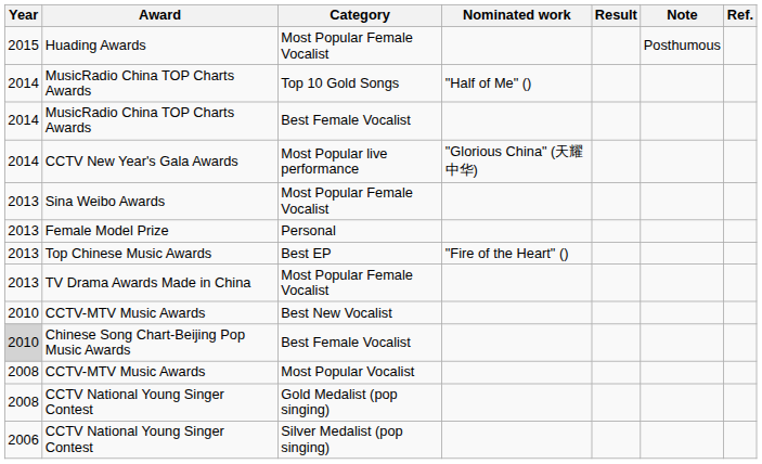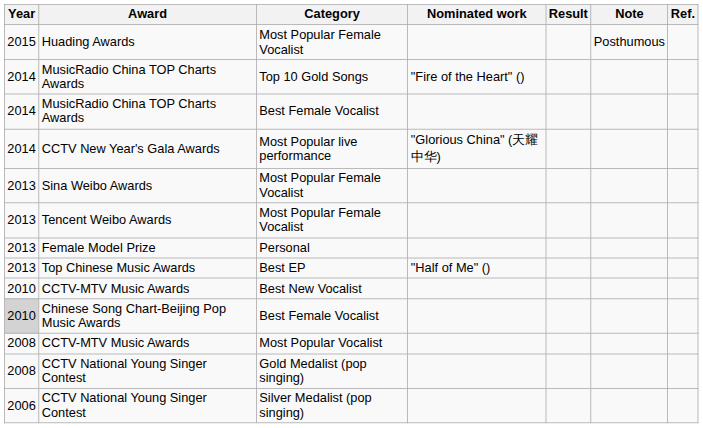MusicRadio China TOP Charts Awards / Top 10 Gold Songs | Nominated work: "Half of Me" () -> "Fire of the Heart" ()
+ row: 2013 | Tencent Weibo Awards | Most Popular Female Vocalist
Top Chinese Music Awards | Nominated work: "Fire of the Heart" () -> "Half of Me" ()
- row: 2013 | TV Drama Awards Made in China | Most Popular Female Vocalist
